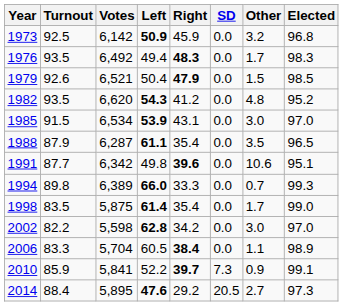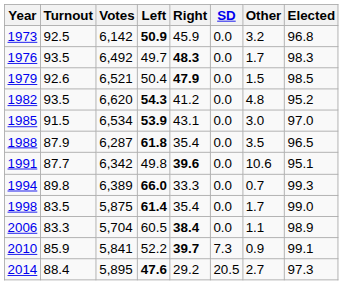1976 | Left: 49.4 -> 49.7
1988 | Left: 61.1 -> 61.8
- row: 2002 | 82.2 | 5,598 | 62.8 | 34.2 | 0.0 | 3.0 | 97.0
